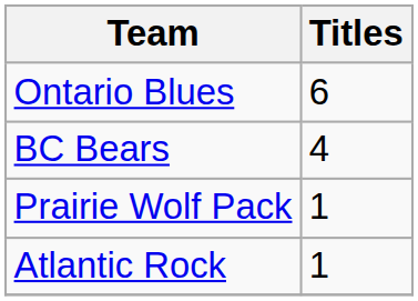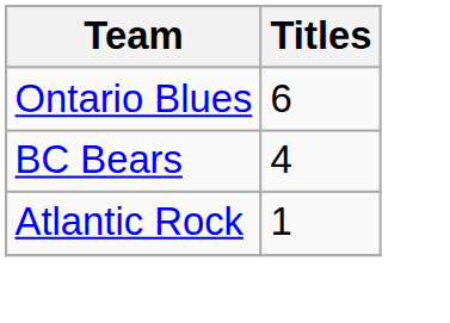- row: Prairie Wolf Pack | 1
